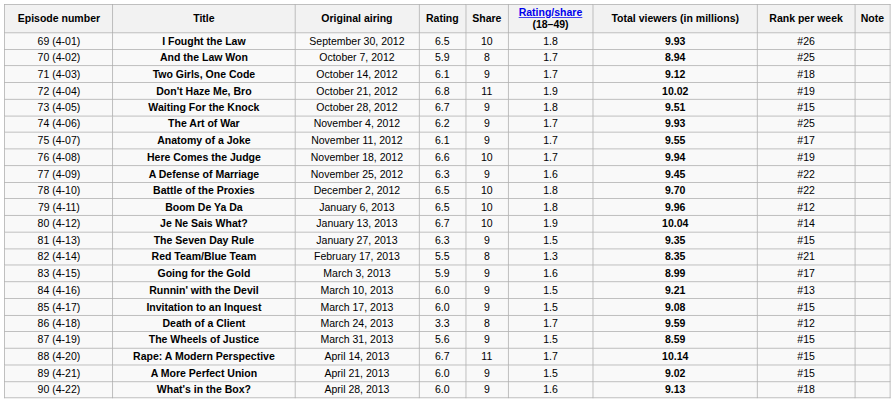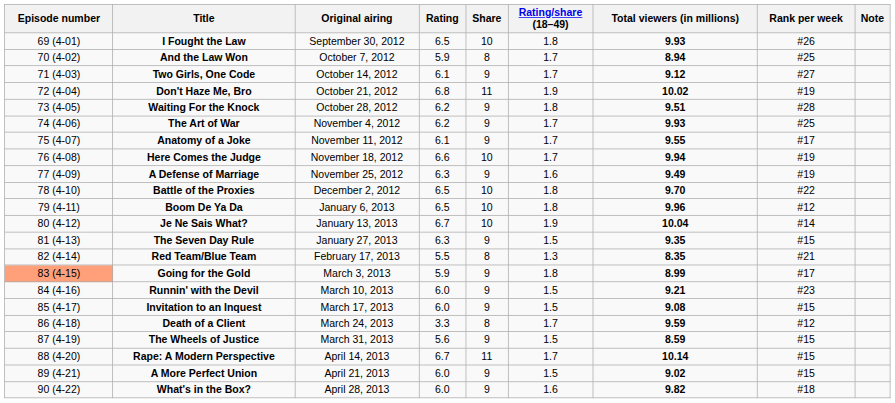Two Girls, One Code | Rank per week: #18 -> #27
Waiting For the Knock | Rating: 6.7 -> 6.2
Waiting For the Knock | Rank per week: #15 -> #28
A Defense of Marriage | Total viewers (in millions): 9.45 -> 9.49
A Defense of Marriage | Rank per week: #22 -> #19
Going for the Gold | Episode number: no background -> lightsalmon background
Going for the Gold | Rating/share (18–49): 1.6 -> 1.8
Runnin' with the Devil | Rank per week: #13 -> #23
What's in the Box? | Total viewers (in millions): 9.13 -> 9.82
